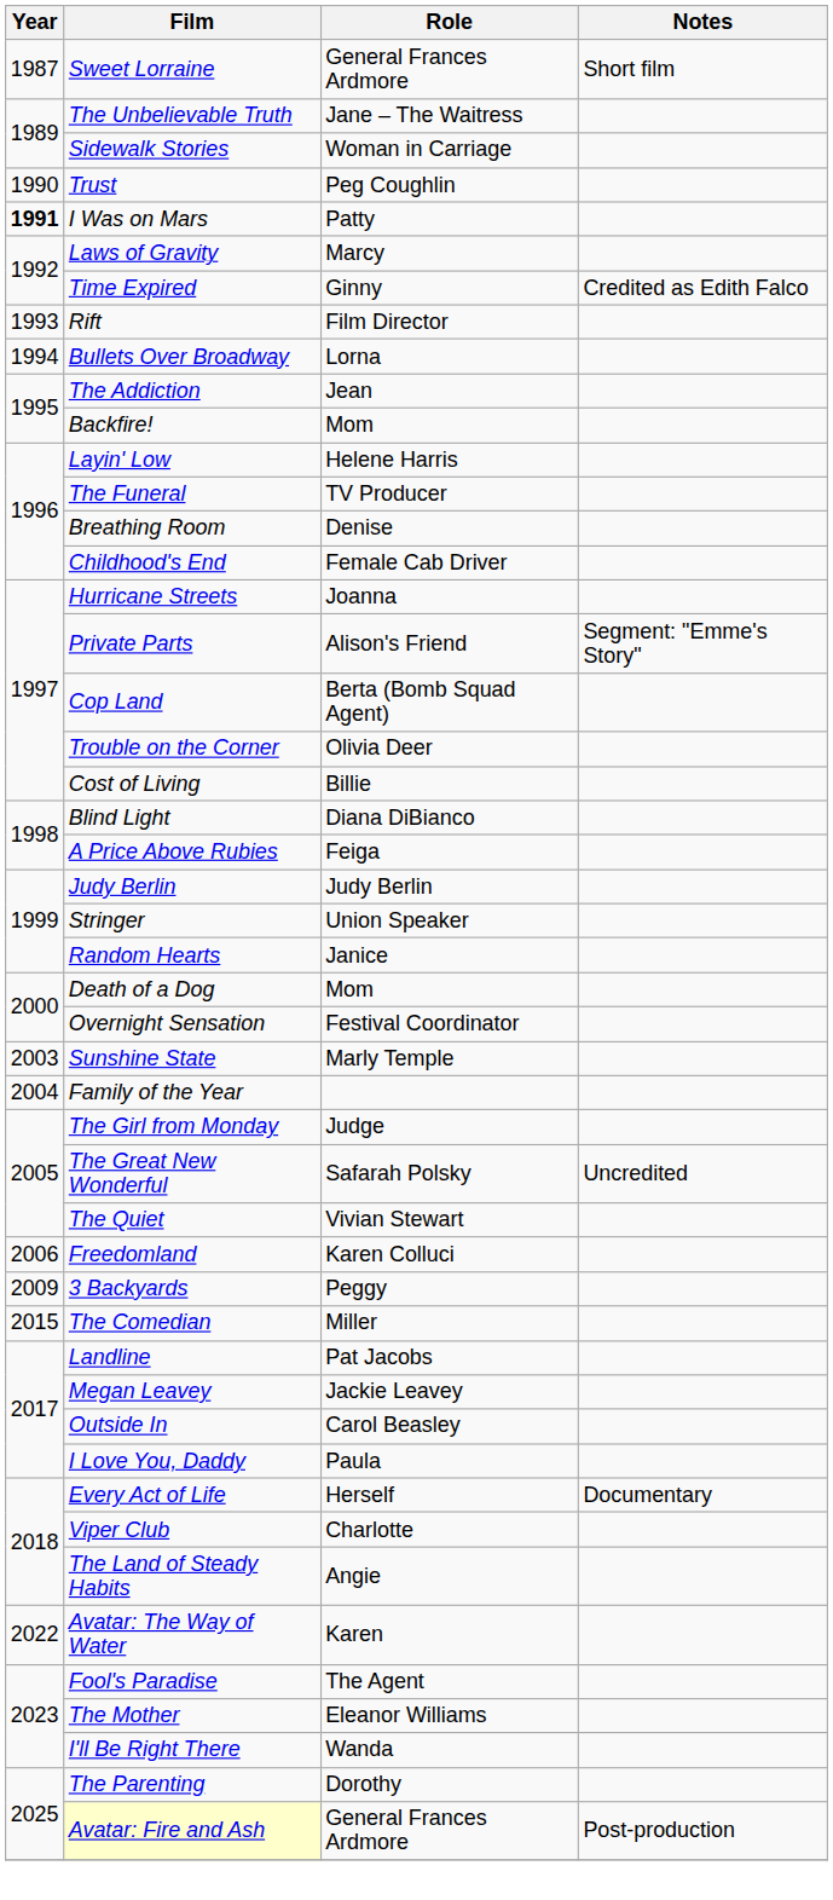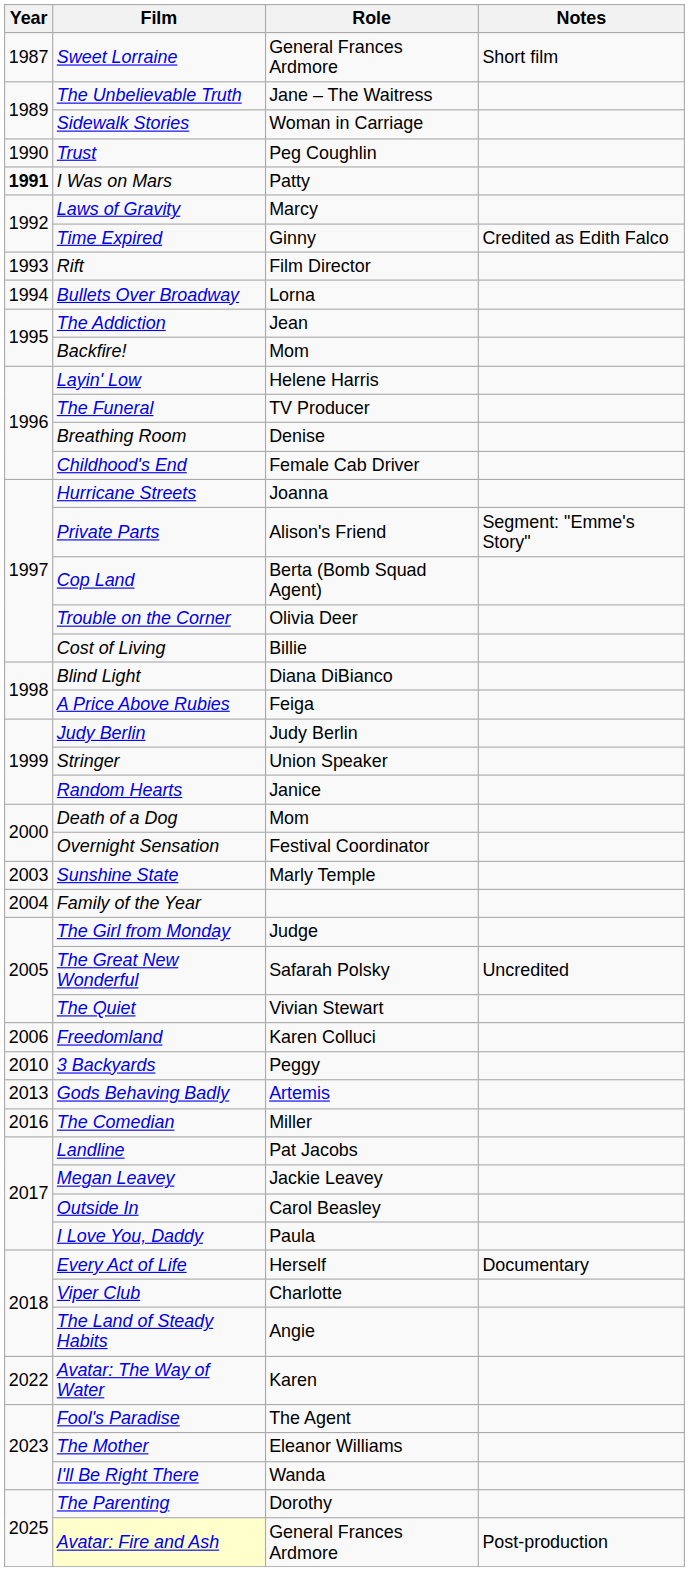3 Backyards | Year: 2009 -> 2010
+ row: 2013 | Gods Behaving Badly | Artemis
The Comedian | Year: 2015 -> 2016
